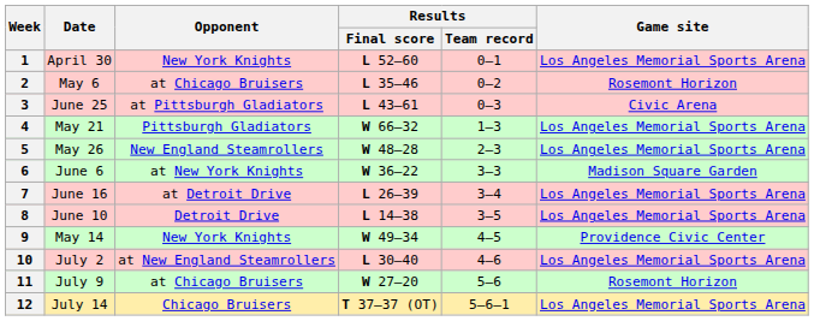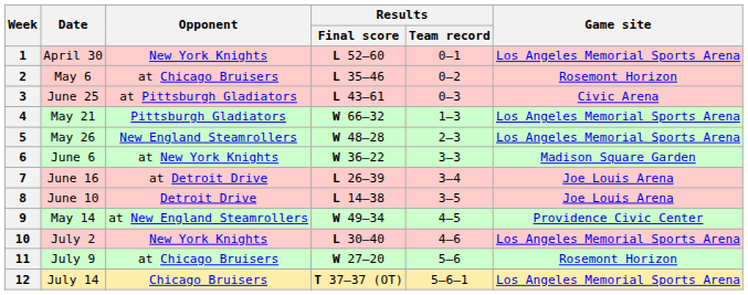7 | Game site: Los Angeles Memorial Sports Arena -> Joe Louis Arena
8 | Game site: Los Angeles Memorial Sports Arena -> Joe Louis Arena
9 | Opponent: New York Knights -> at New England Steamrollers
10 | Opponent: at New England Steamrollers -> New York Knights
